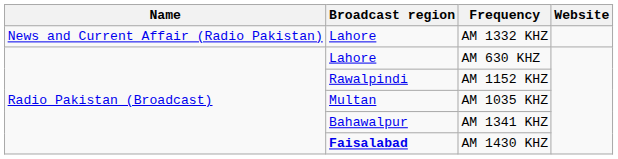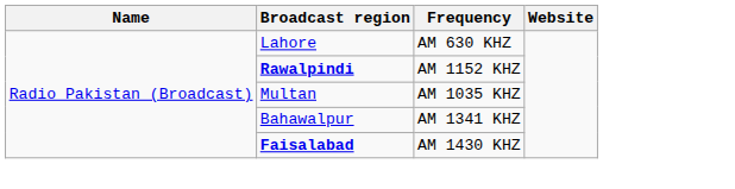- row: News and Current Affair (Radio Pakistan) | Lahore | AM 1332 KHZ
AM 1152 KHZ | Broadcast region: normal -> bold
